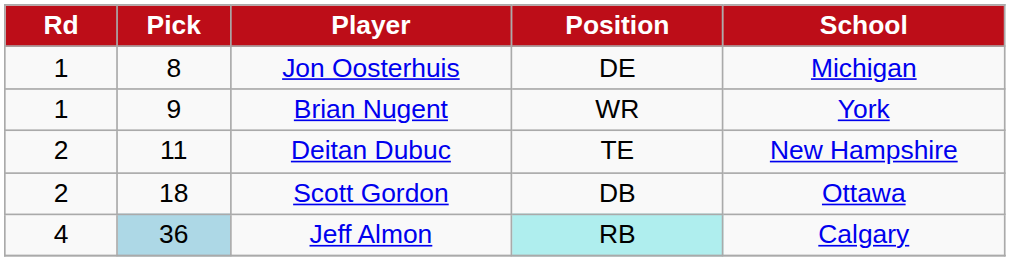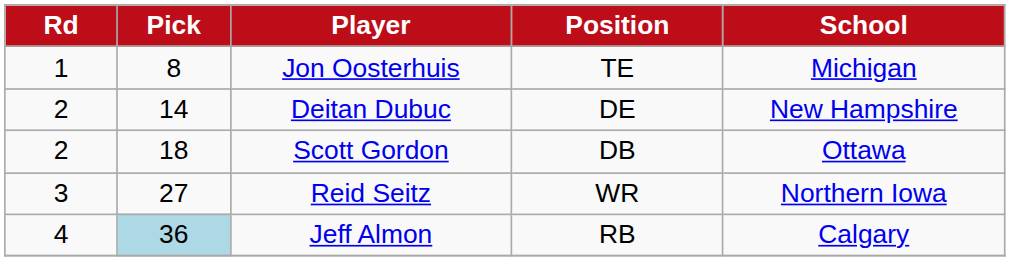Jon Oosterhuis | Position: DE -> TE
- row: 1 | 9 | Brian Nugent | WR | York
Deitan Dubuc | Pick: 11 -> 14
Deitan Dubuc | Position: TE -> DE
+ row: 3 | 27 | Reid Seitz | WR | Northern Iowa
Jeff Almon | Position: paleturquoise background -> no background
